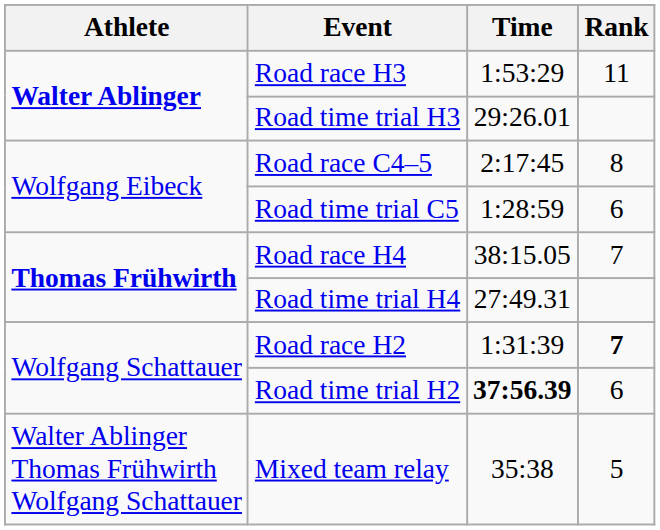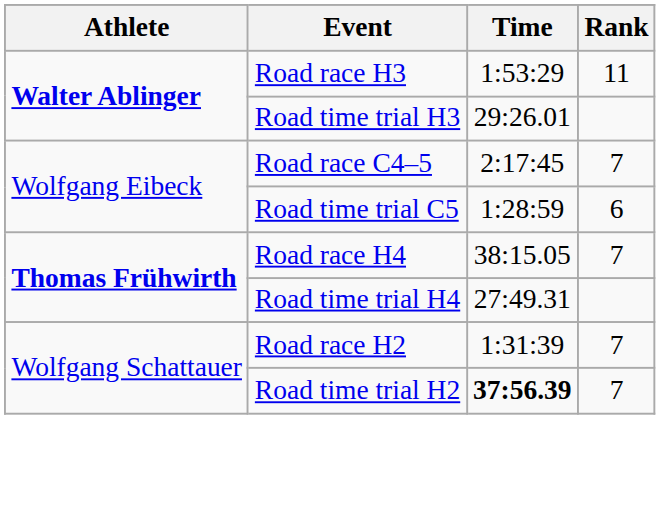Road race C4–5 | Rank: 8 -> 7
Road race H2 | Rank: bold -> normal
Road time trial H2 | Rank: 6 -> 7
- row: Walter Ablinger Thomas Frühwirth Wolfgang Schattauer | Mixed team relay | 35:38 | 5
